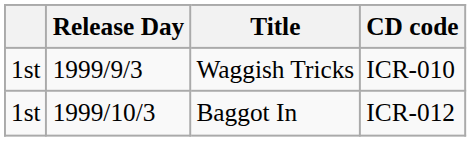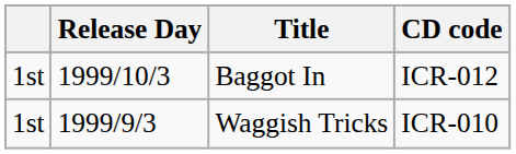rows swapped: Waggish Tricks <-> Baggot In
